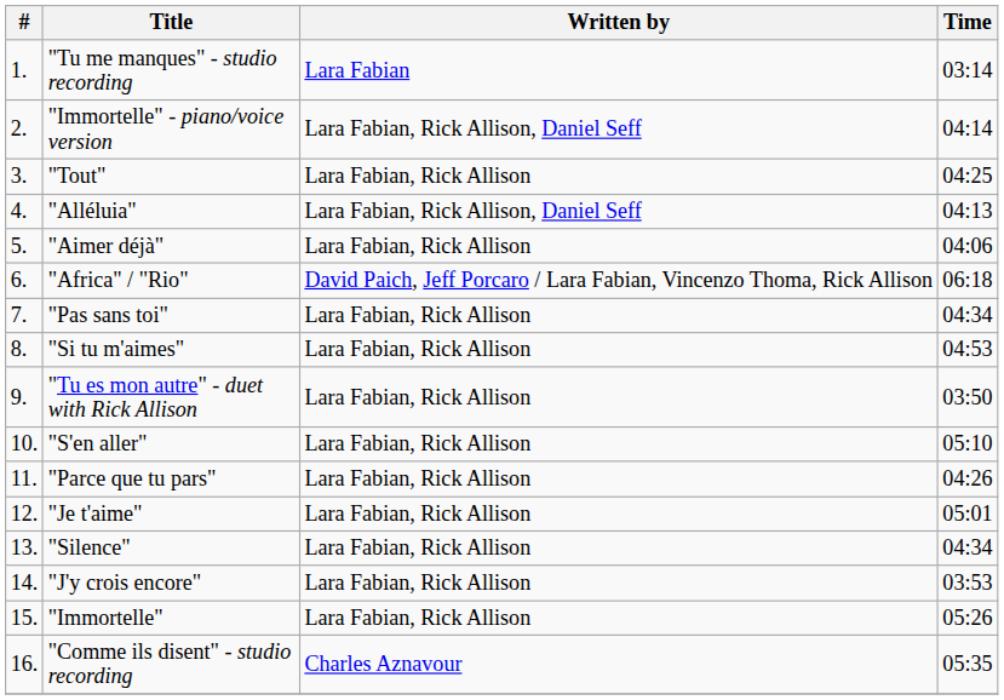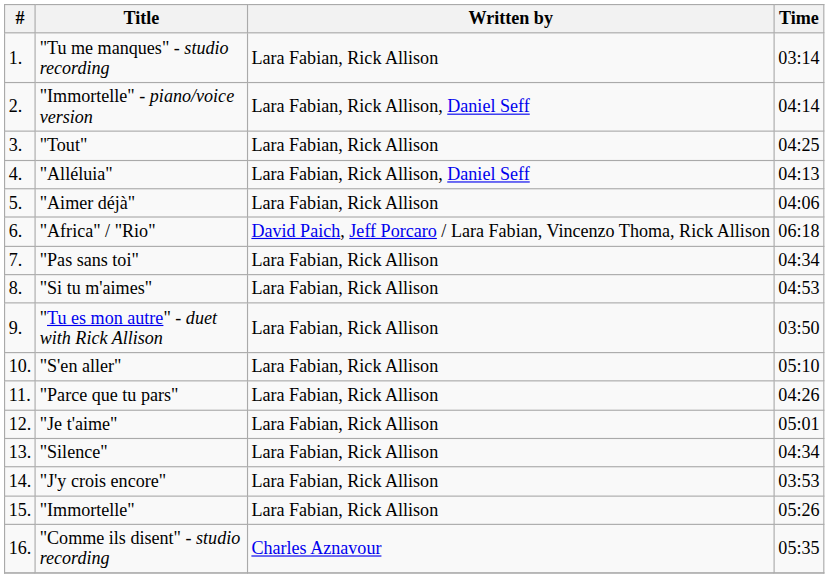"Tu me manques" - studio recording | Written by: Lara Fabian -> Lara Fabian, Rick Allison
